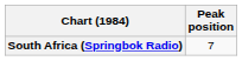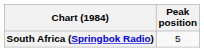South Africa (Springbok Radio) | Peak position: 7 -> 5
